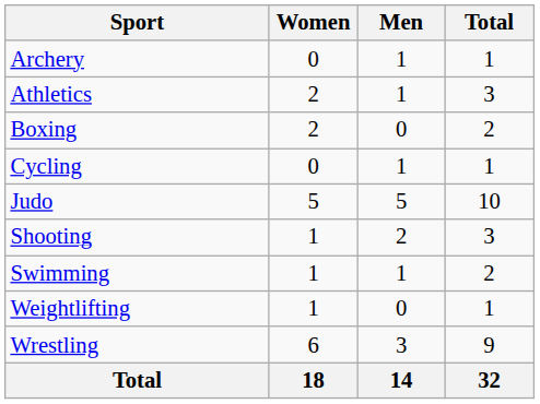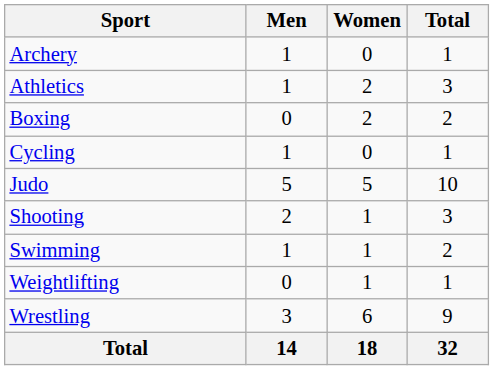columns swapped: Men <-> Women
